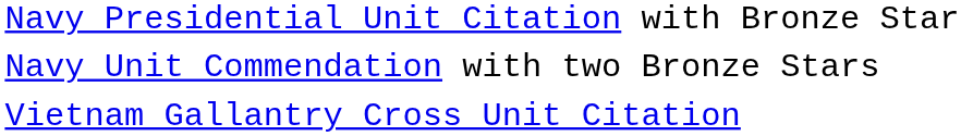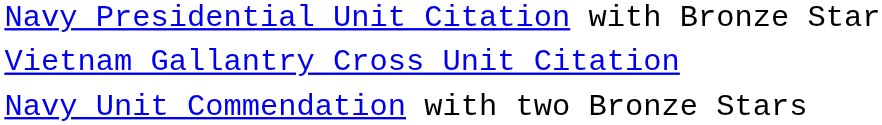rows swapped: Navy Unit Commendation with two Bronze Stars <-> Vietnam Gallantry Cross Unit Citation
